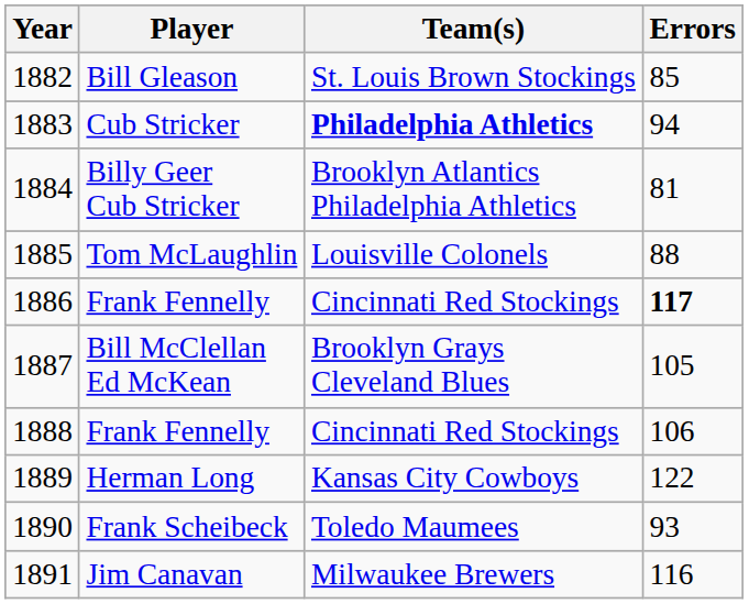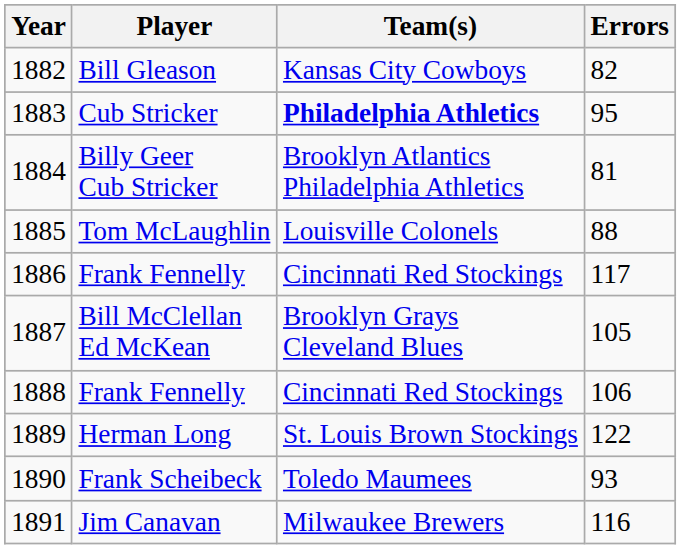Bill Gleason | Team(s): St. Louis Brown Stockings -> Kansas City Cowboys
Bill Gleason | Errors: 85 -> 82
Cub Stricker | Errors: 94 -> 95
1886 / Frank Fennelly | Errors: bold -> normal
Herman Long | Team(s): Kansas City Cowboys -> St. Louis Brown Stockings
